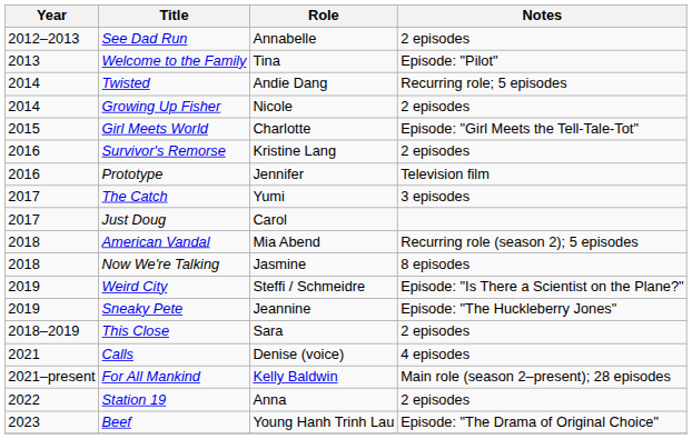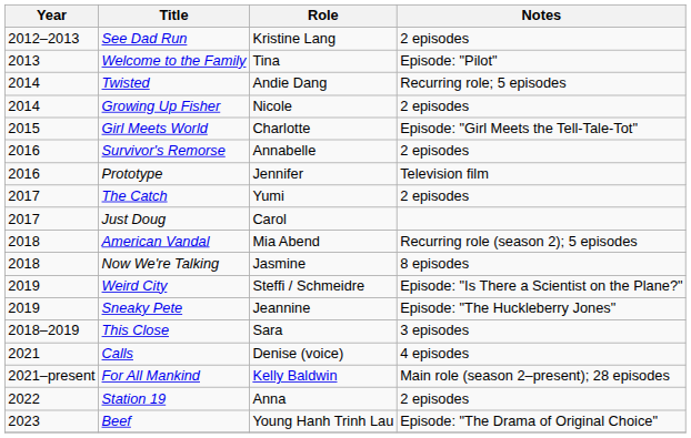See Dad Run | Role: Annabelle -> Kristine Lang
Survivor's Remorse | Role: Kristine Lang -> Annabelle
The Catch | Notes: 3 episodes -> 2 episodes
This Close | Notes: 2 episodes -> 3 episodes
